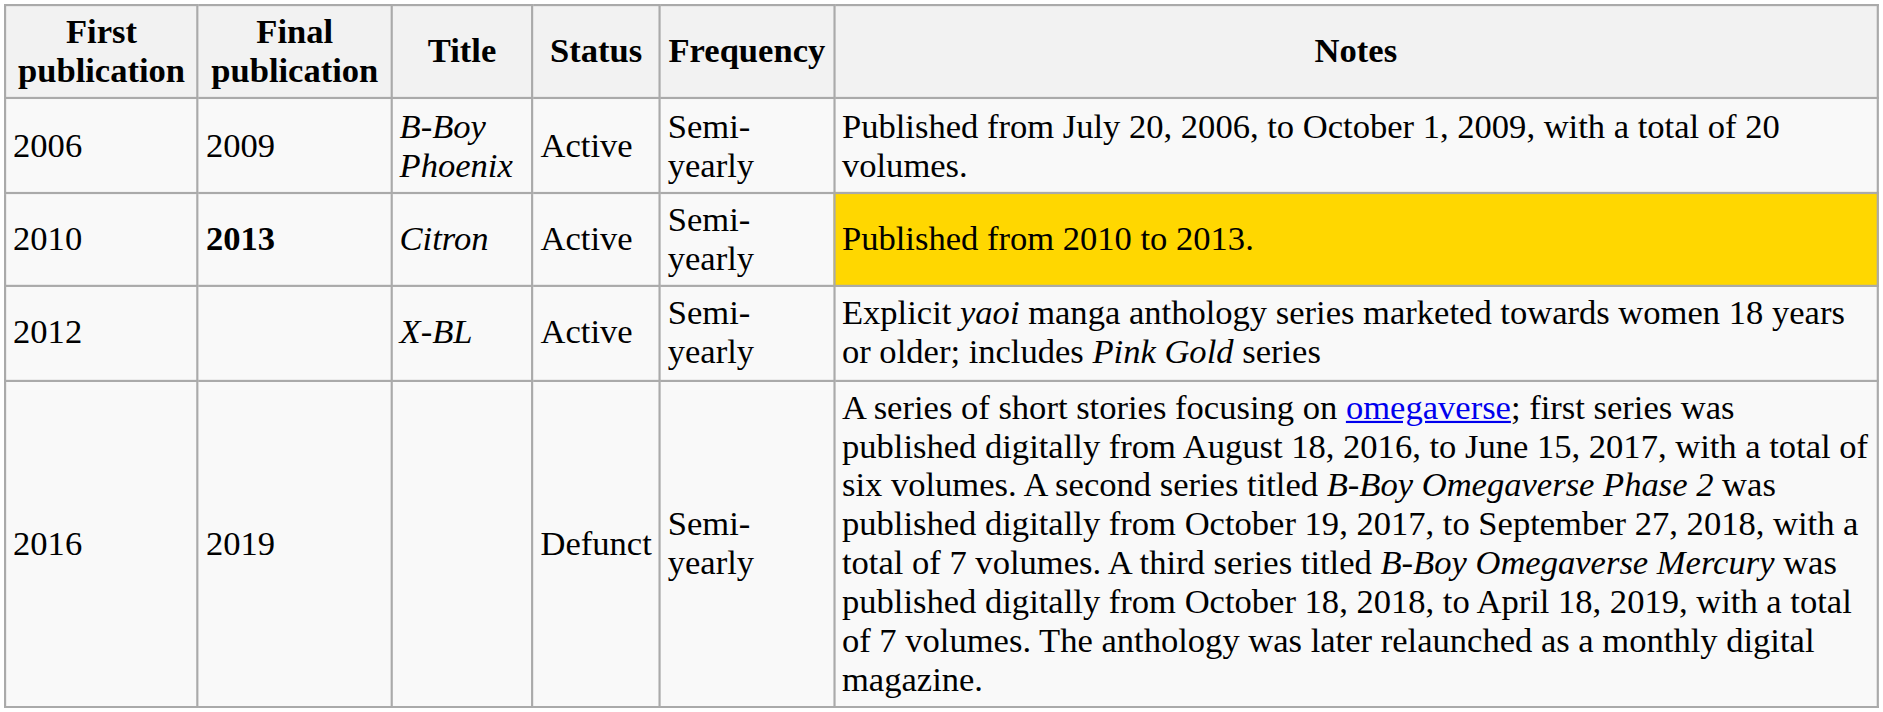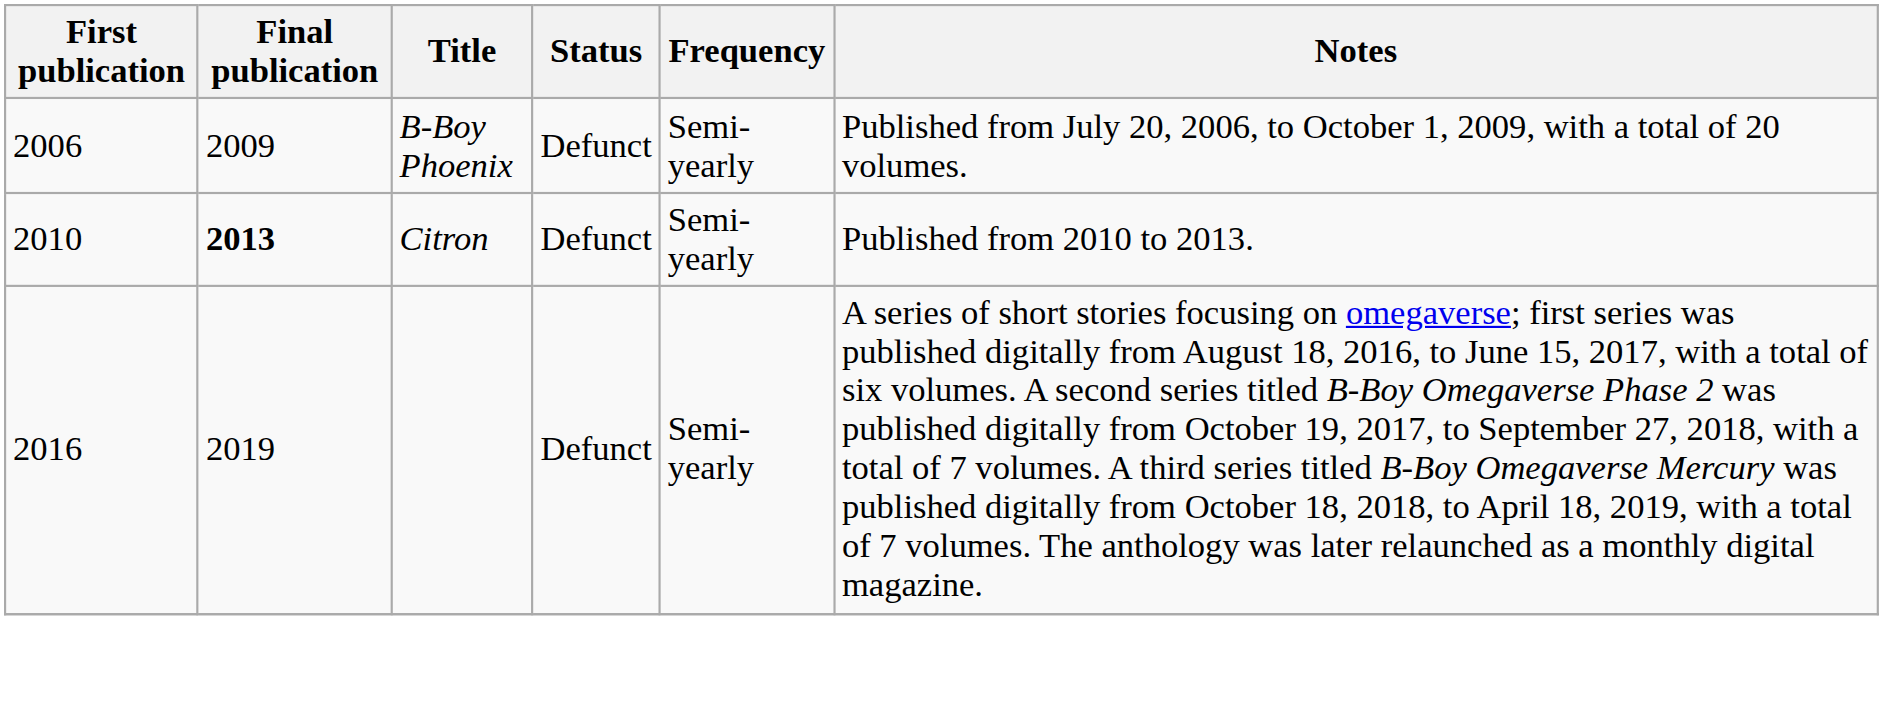B-Boy Phoenix | Status: Active -> Defunct
Citron | Status: Active -> Defunct
Citron | Notes: gold background -> no background
- row: 2012 | X-BL | Active | Semi-yearly | Explicit yaoi manga anthology series marketed towards women 18 years or older; includes Pink Gold series
